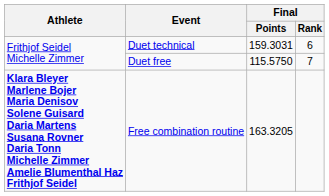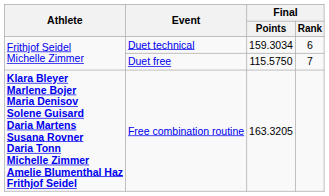Duet technical | Final / Points: 159.3031 -> 159.3034
